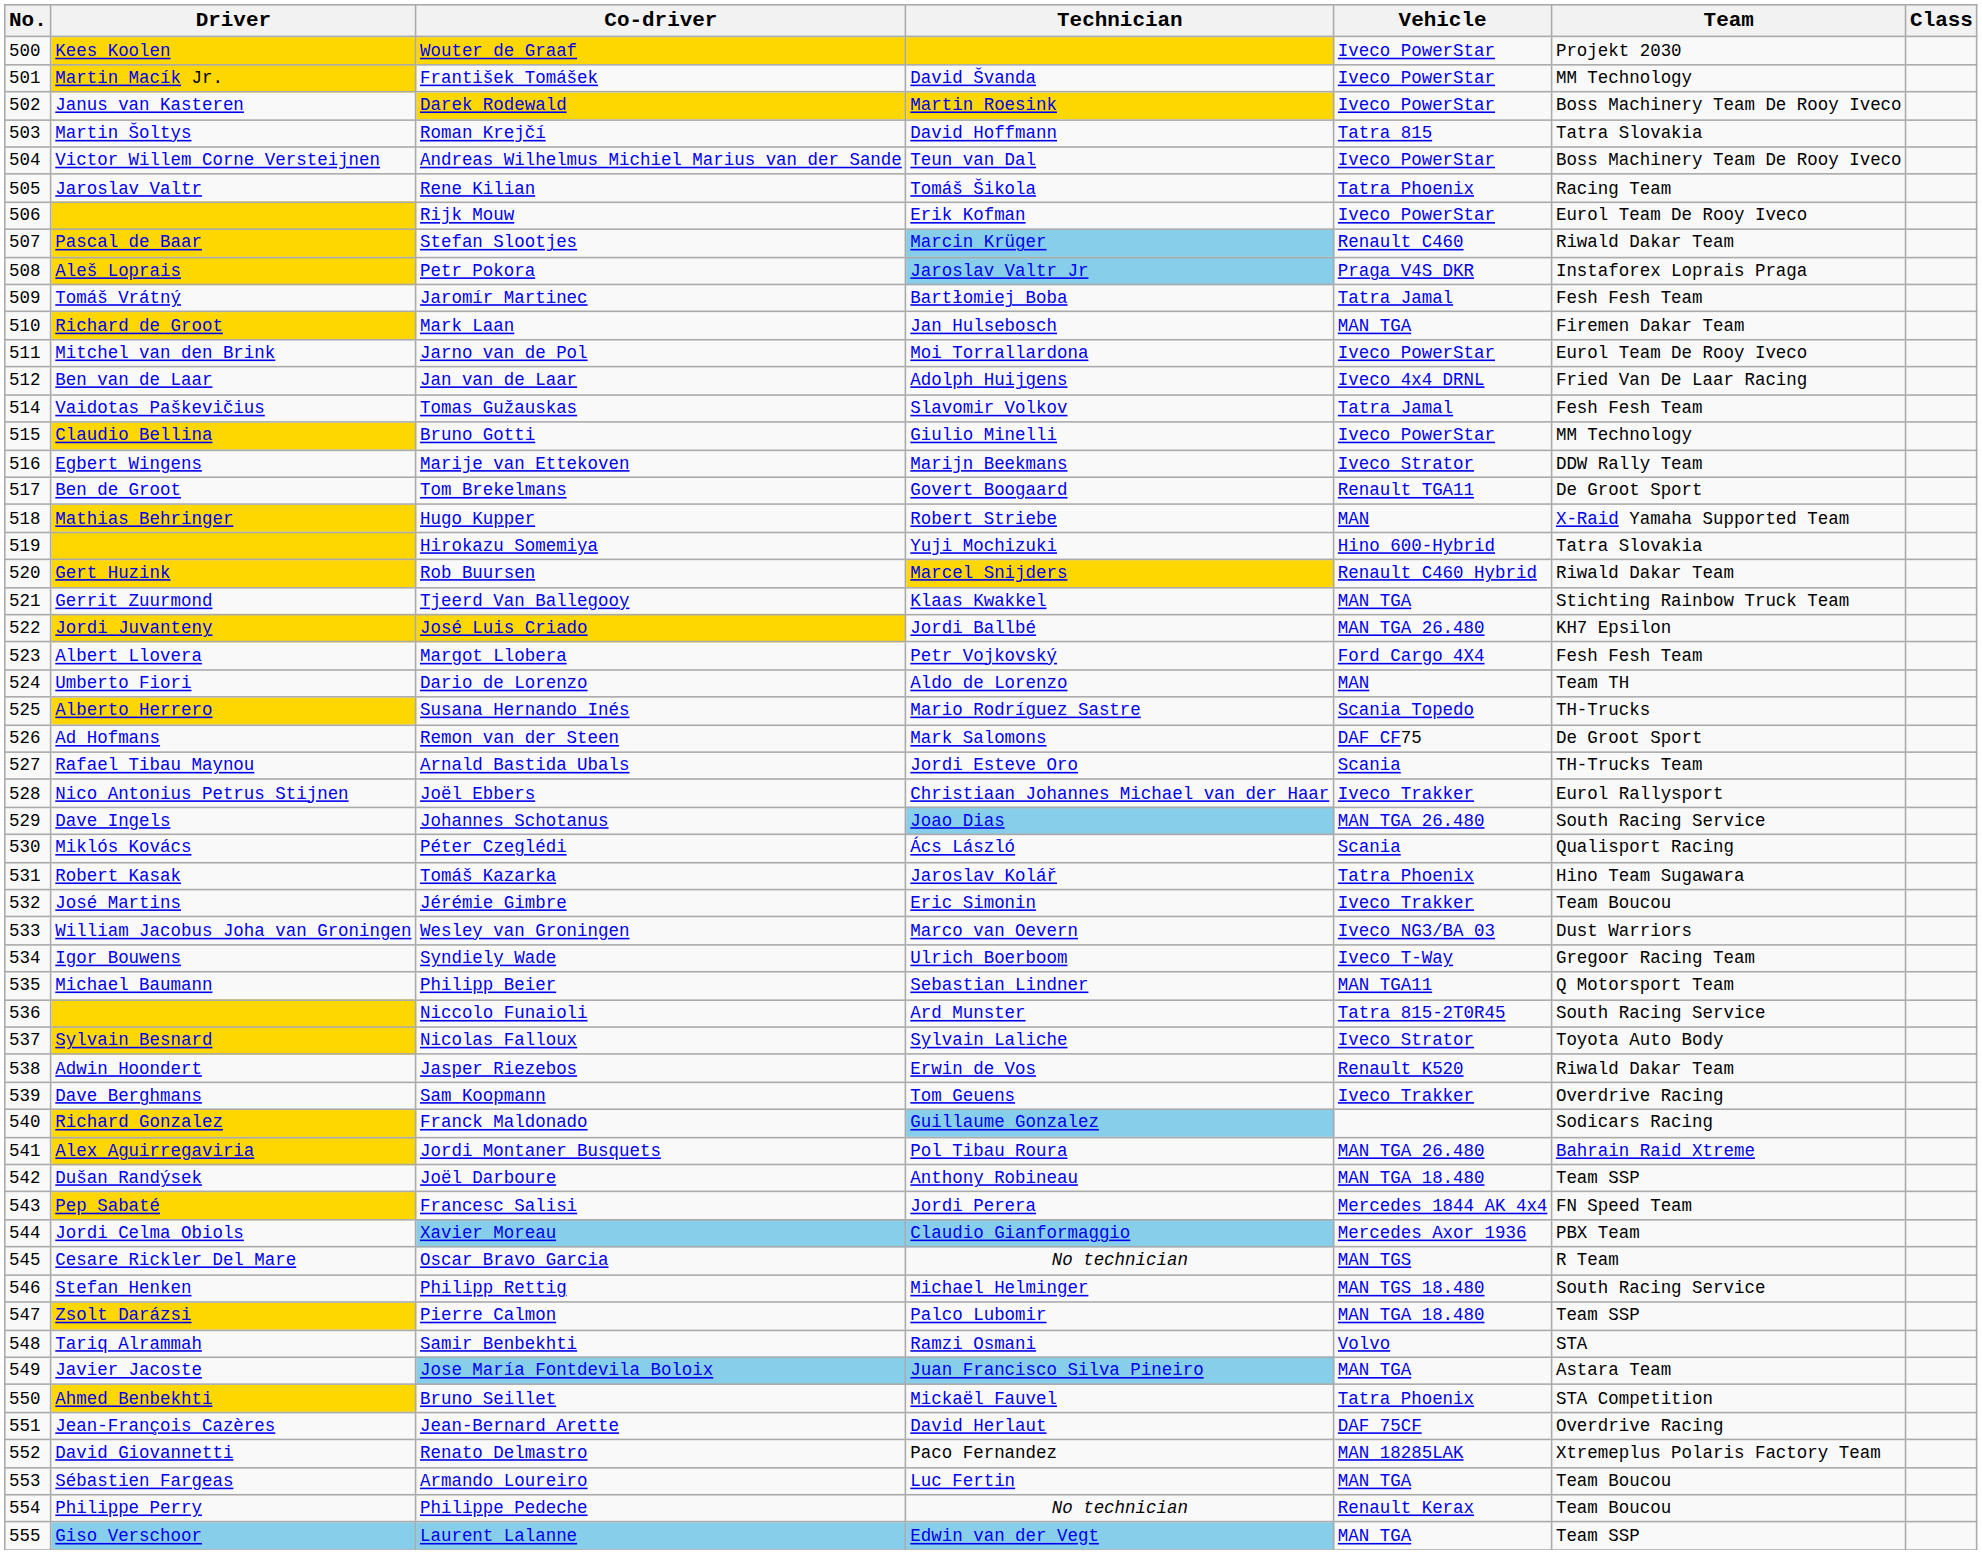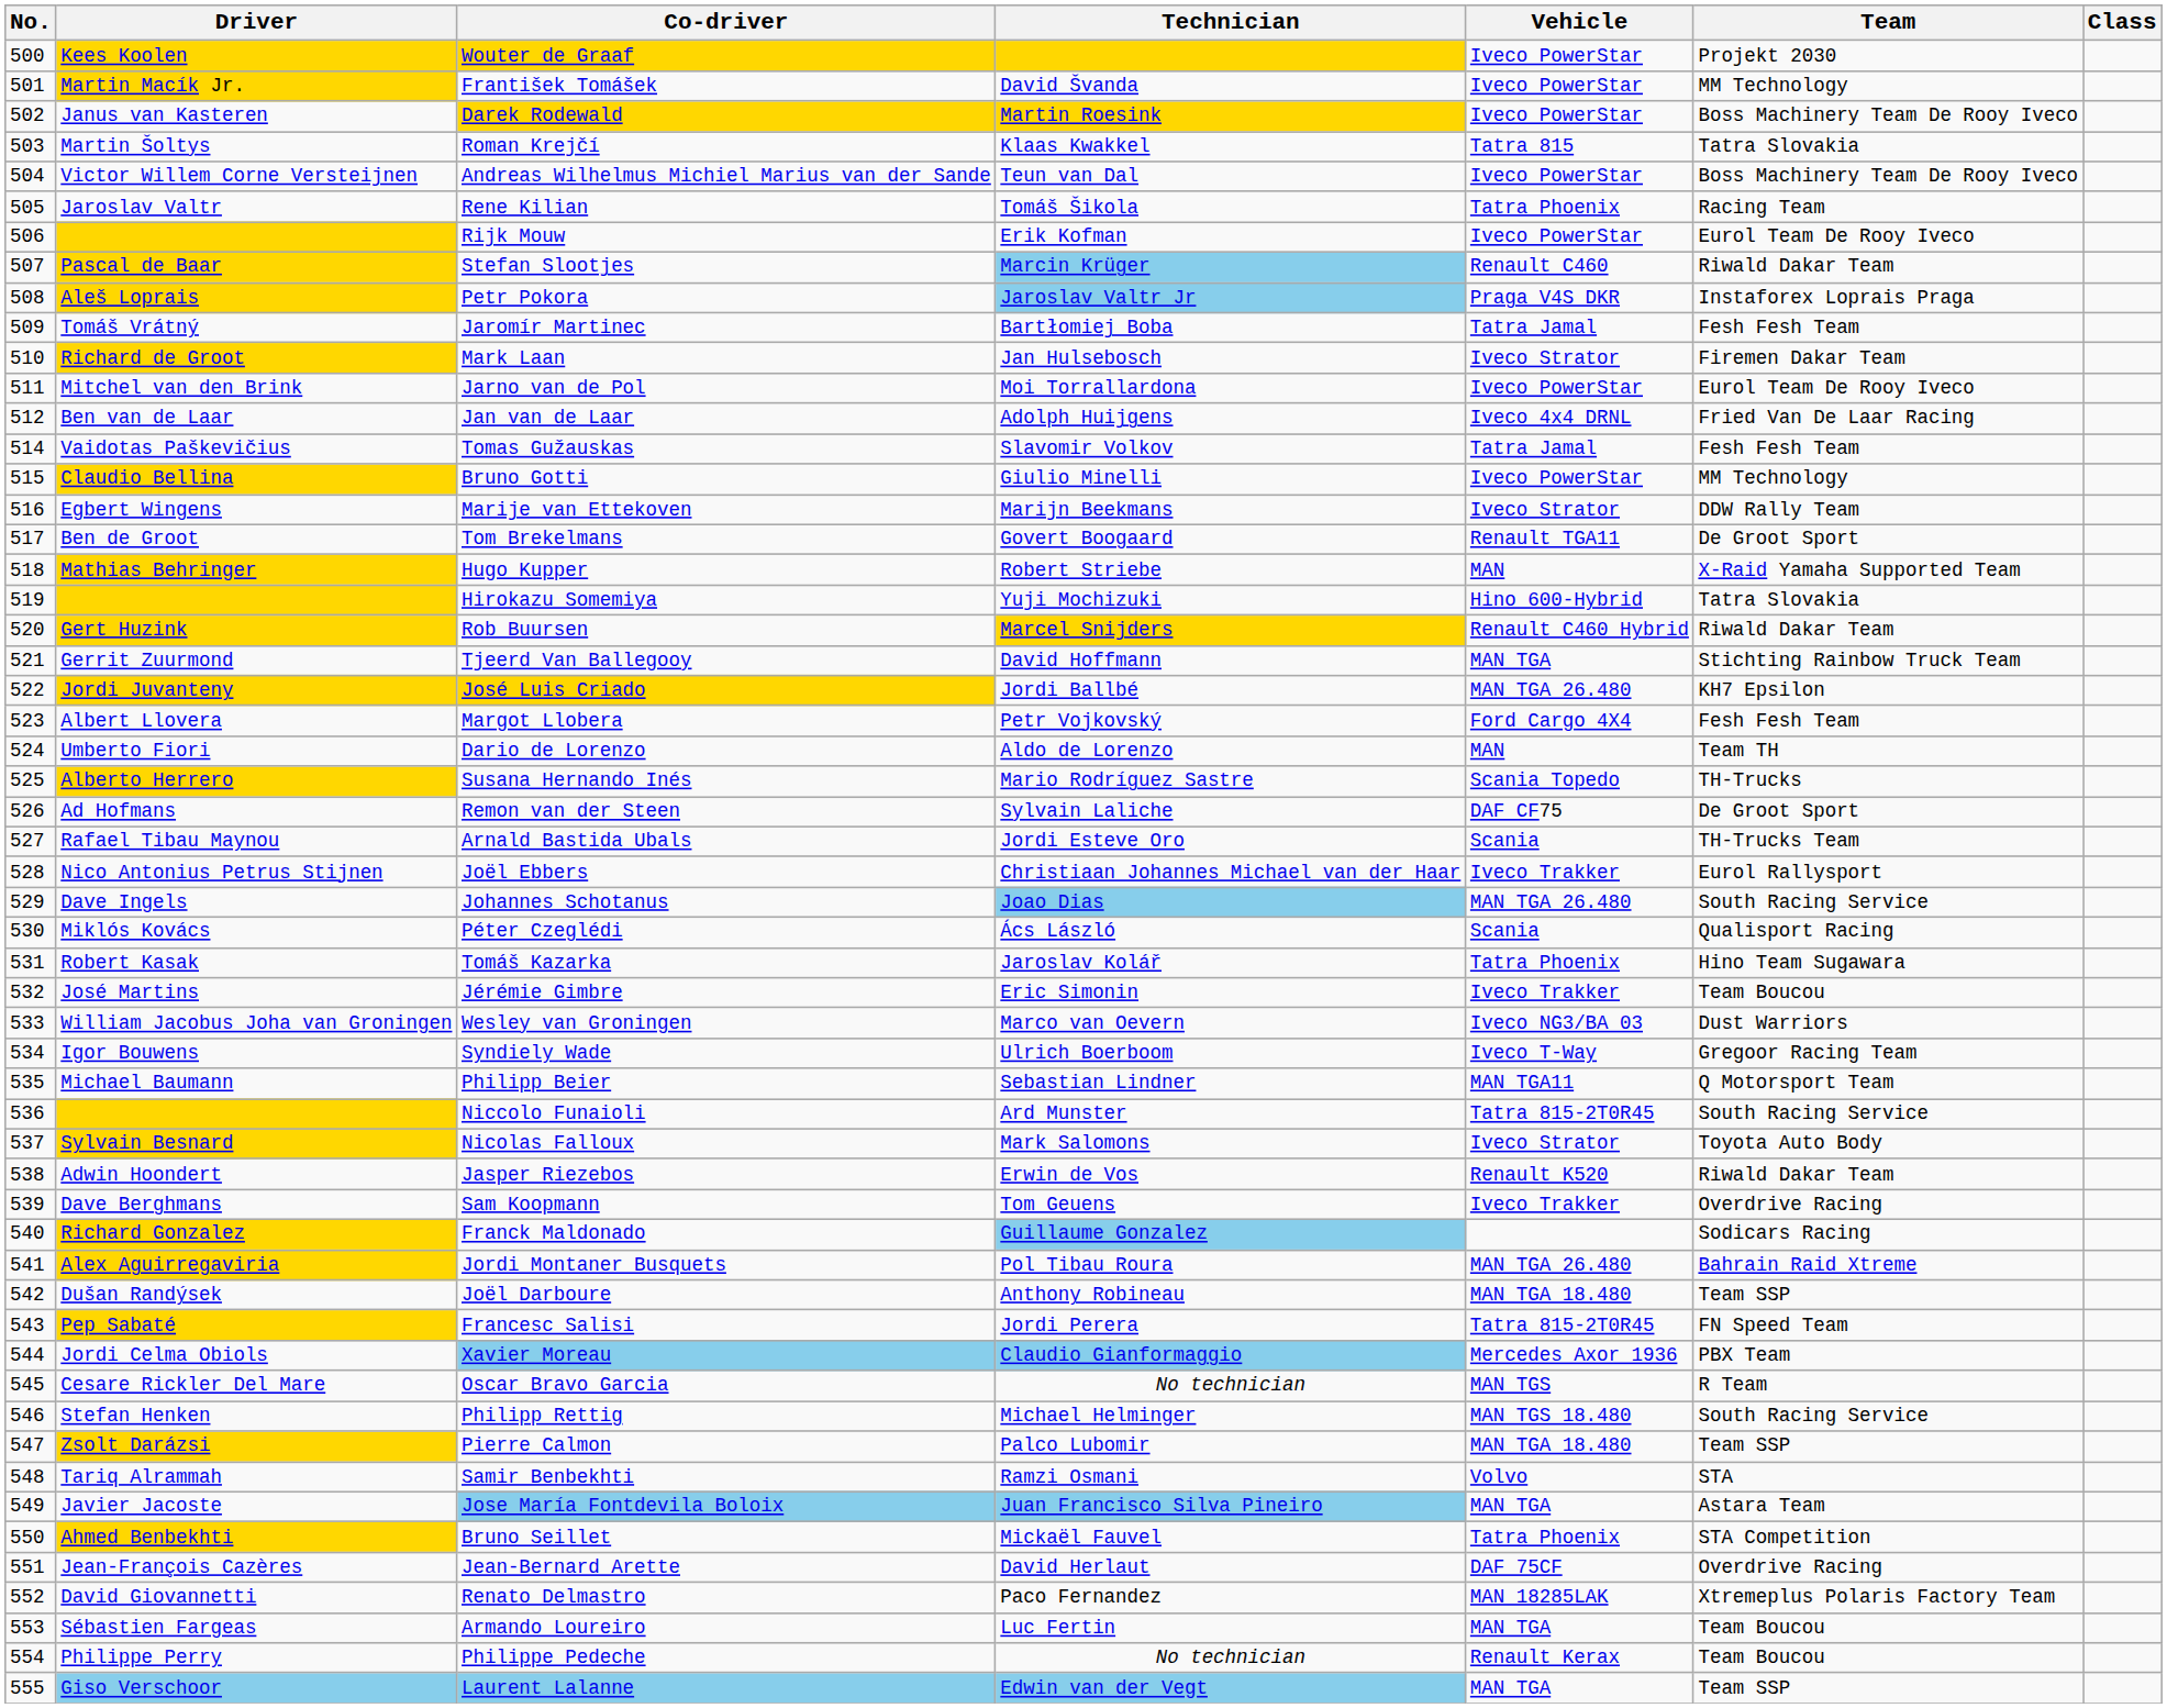Roman Krejčí | Technician: David Hoffmann -> Klaas Kwakkel
Mark Laan | Vehicle: MAN TGA -> Iveco Strator
Tjeerd Van Ballegooy | Technician: Klaas Kwakkel -> David Hoffmann
Remon van der Steen | Technician: Mark Salomons -> Sylvain Laliche
Nicolas Falloux | Technician: Sylvain Laliche -> Mark Salomons
Francesc Salisi | Vehicle: Mercedes 1844 AK 4x4 -> Tatra 815-2T0R45
